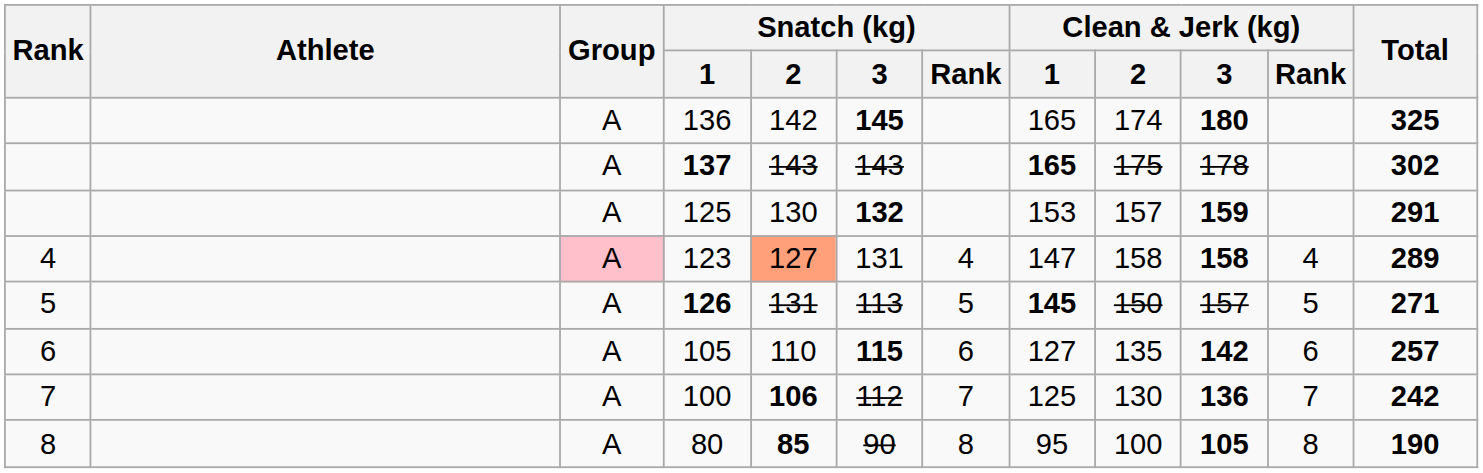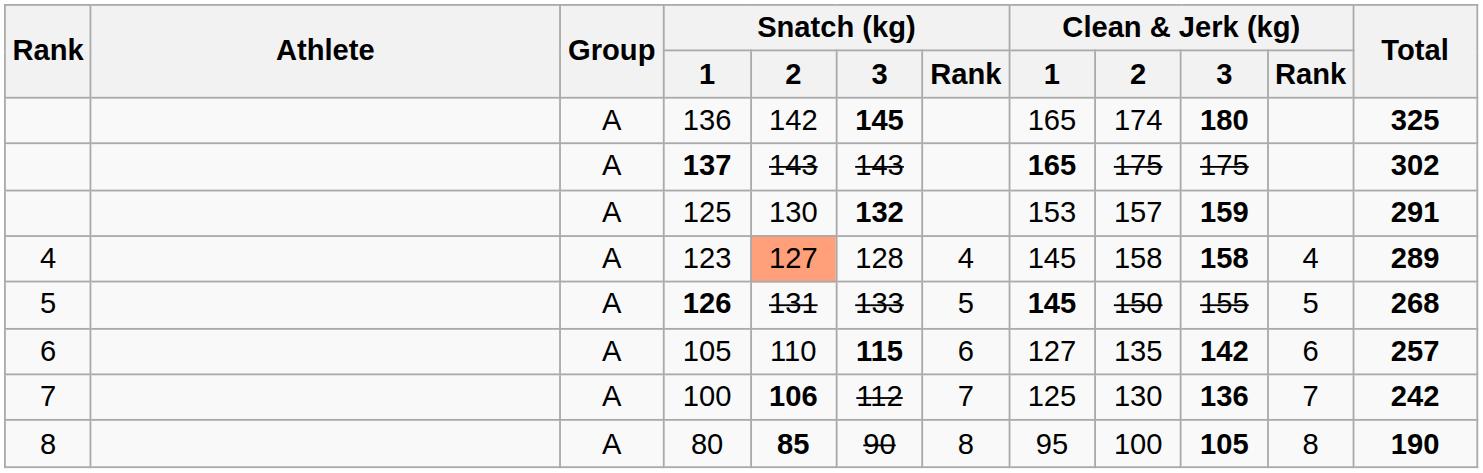137 | Clean & Jerk (kg) / 3: 178 -> 175
123 | Group: pink background -> no background
123 | Snatch (kg) / 3: 131 -> 128
123 | Clean & Jerk (kg) / 1: 147 -> 145
126 | Snatch (kg) / 3: 113 -> 133
126 | Clean & Jerk (kg) / 3: 157 -> 155
126 | Total: 271 -> 268
